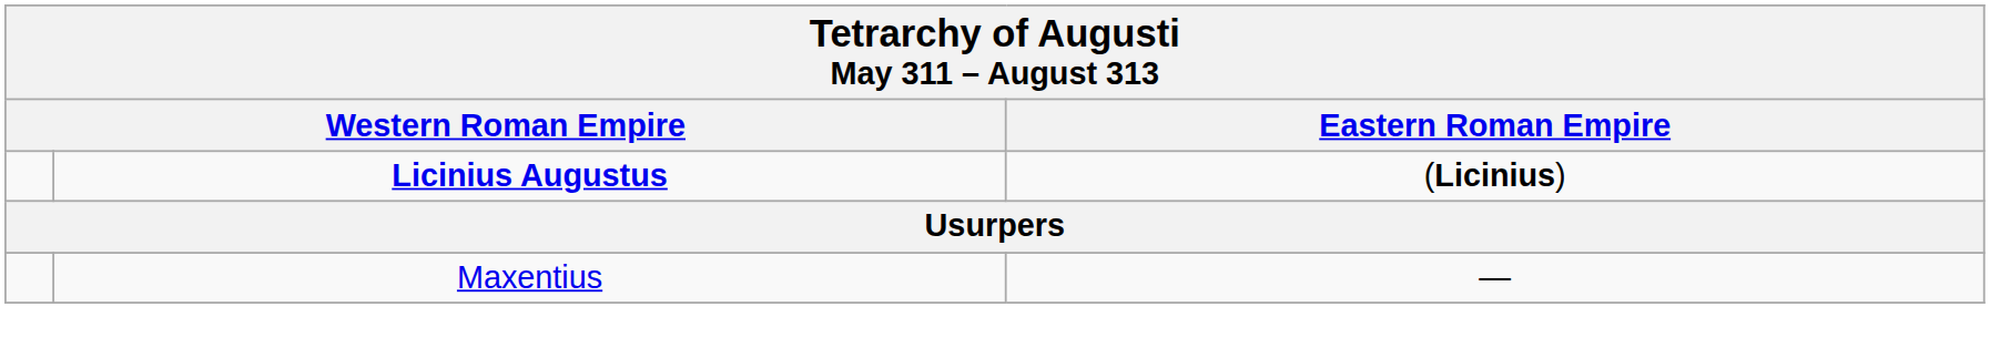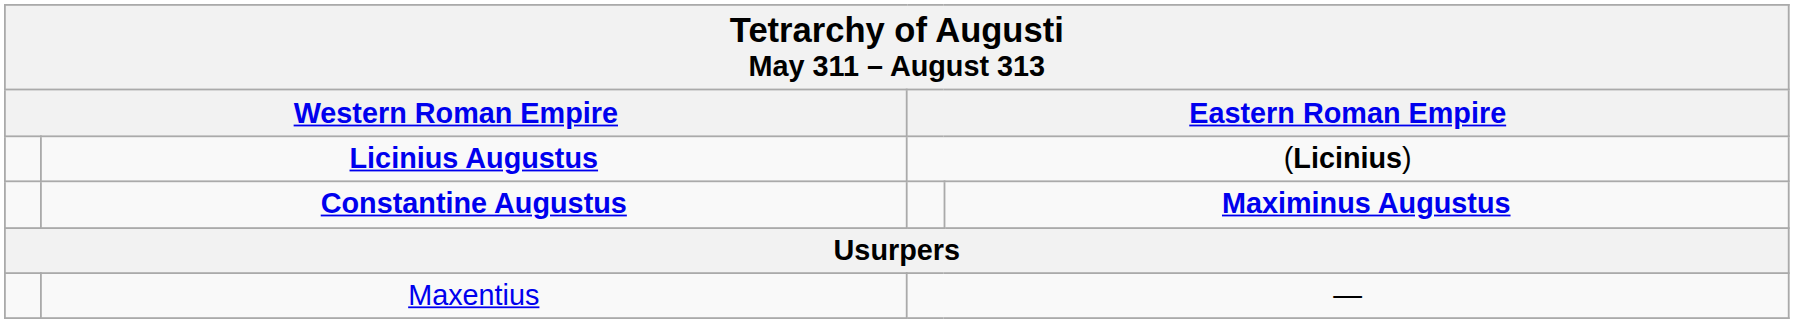+ row: Constantine Augustus | Maximinus Augustus
